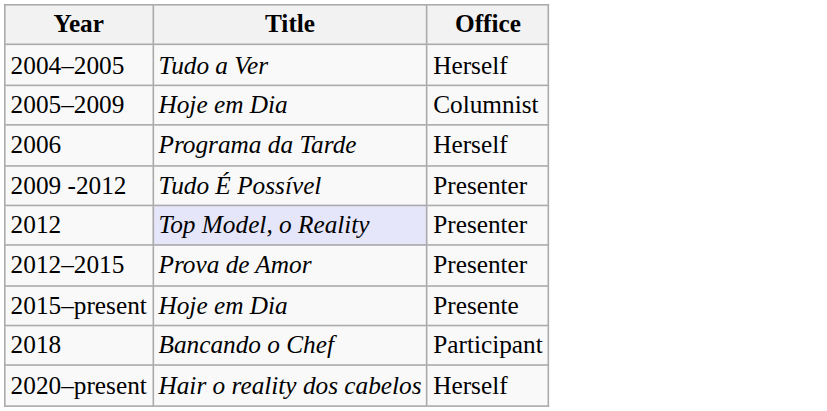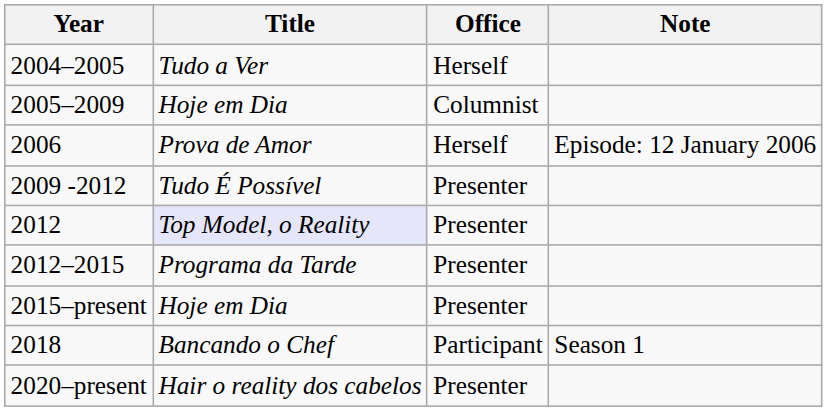+ column: Note | Episode: 12 January 2006 | Season 1
2006 | Title: Programa da Tarde -> Prova de Amor
2012–2015 | Title: Prova de Amor -> Programa da Tarde
2015–present | Office: Presente -> Presenter
2020–present | Office: Herself -> Presenter
